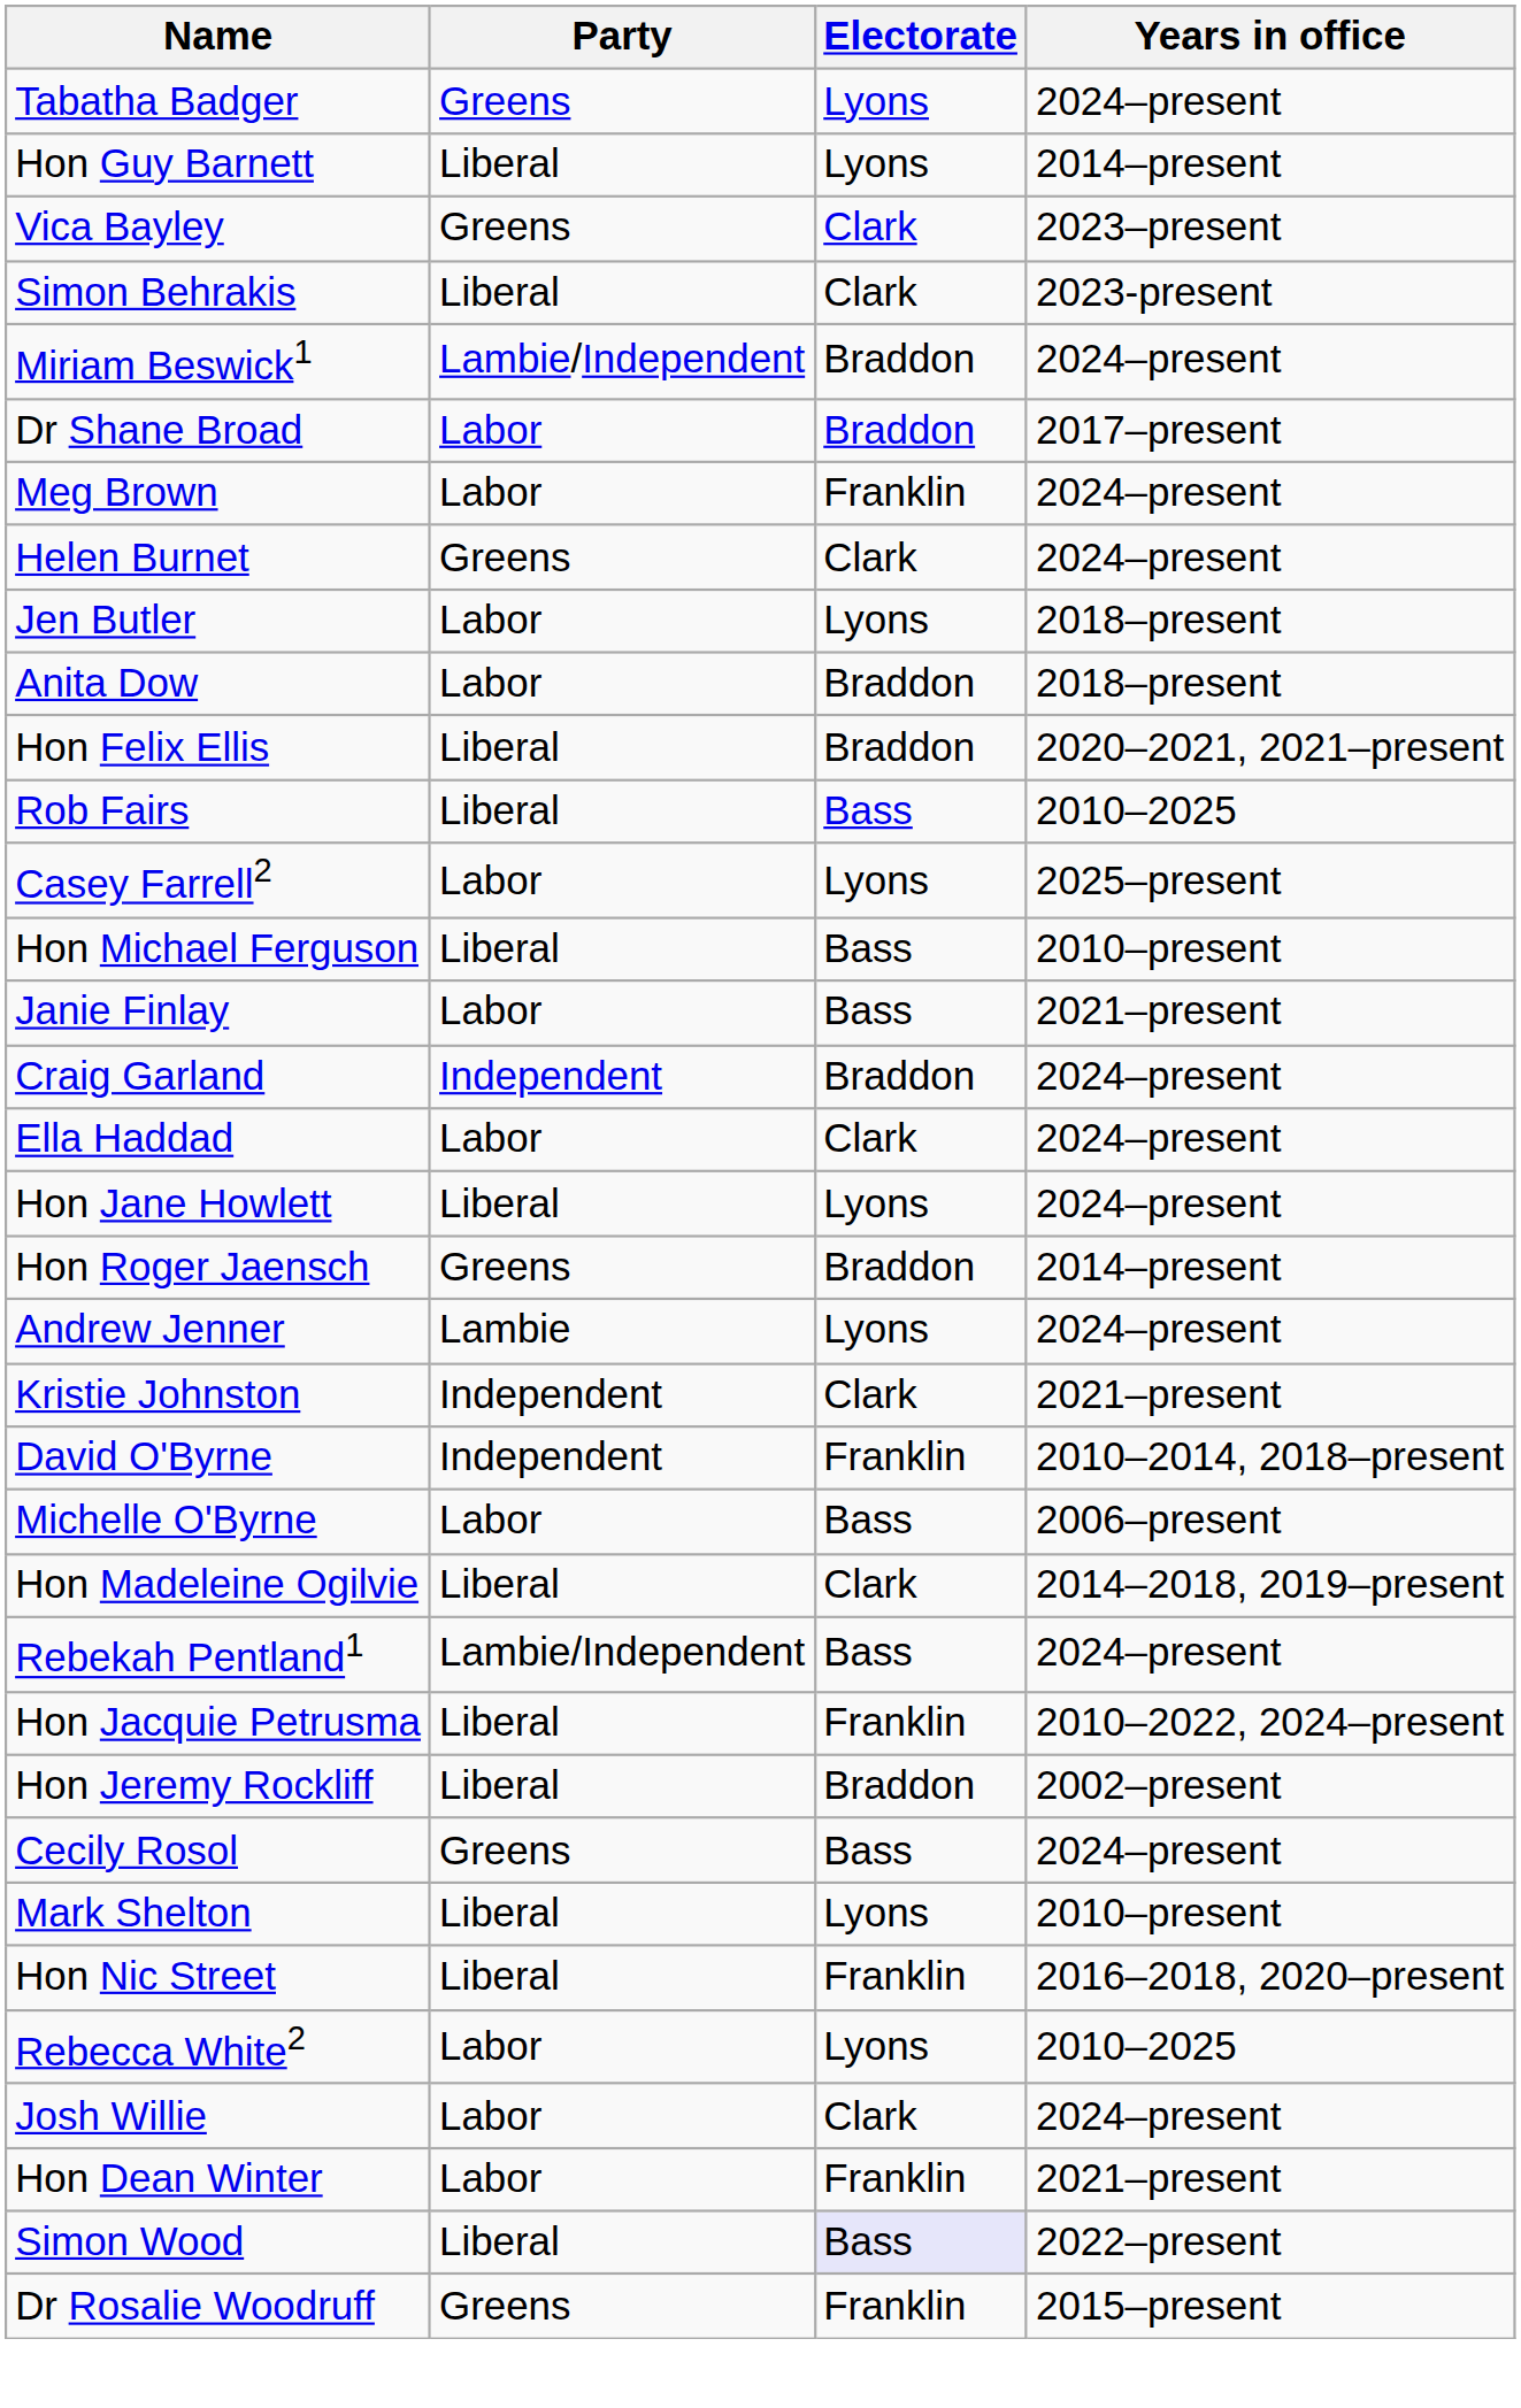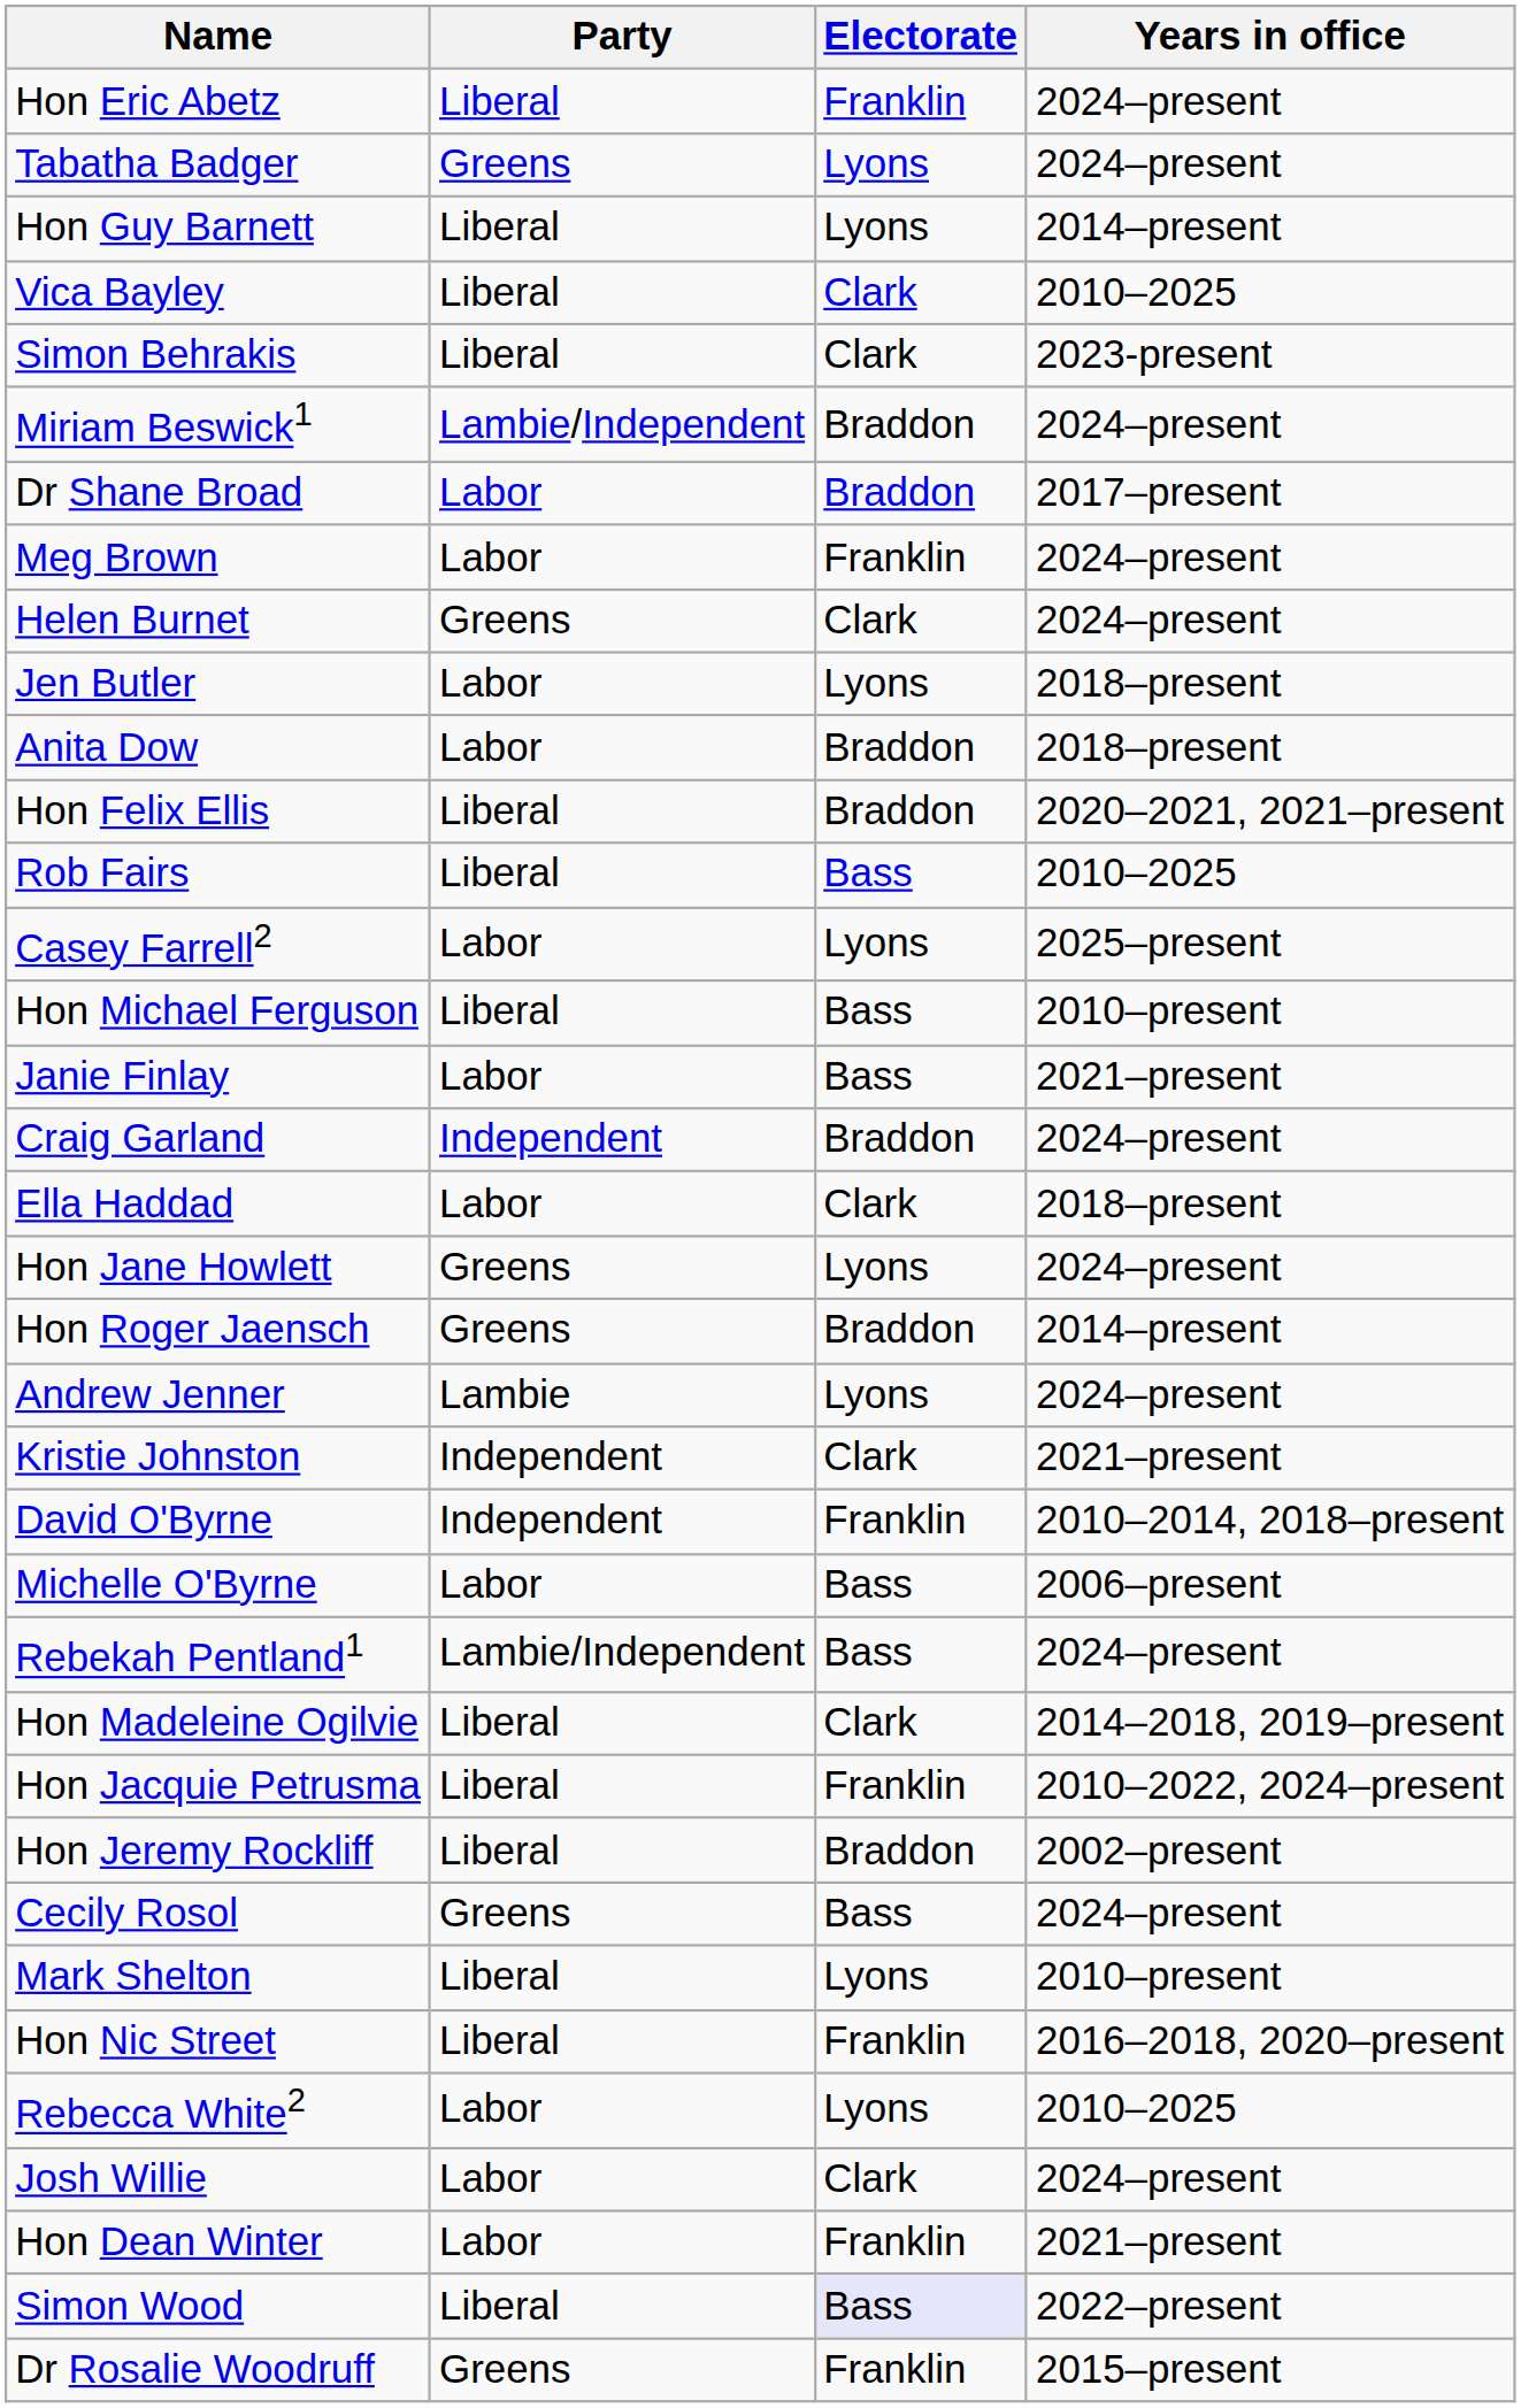+ row: Hon Eric Abetz | Liberal | Franklin | 2024–present
Vica Bayley | Party: Greens -> Liberal
Vica Bayley | Years in office: 2023–present -> 2010–2025
Ella Haddad | Years in office: 2024–present -> 2018–present
Hon Jane Howlett | Party: Liberal -> Greens
rows swapped: Hon Madeleine Ogilvie <-> Rebekah Pentland1
